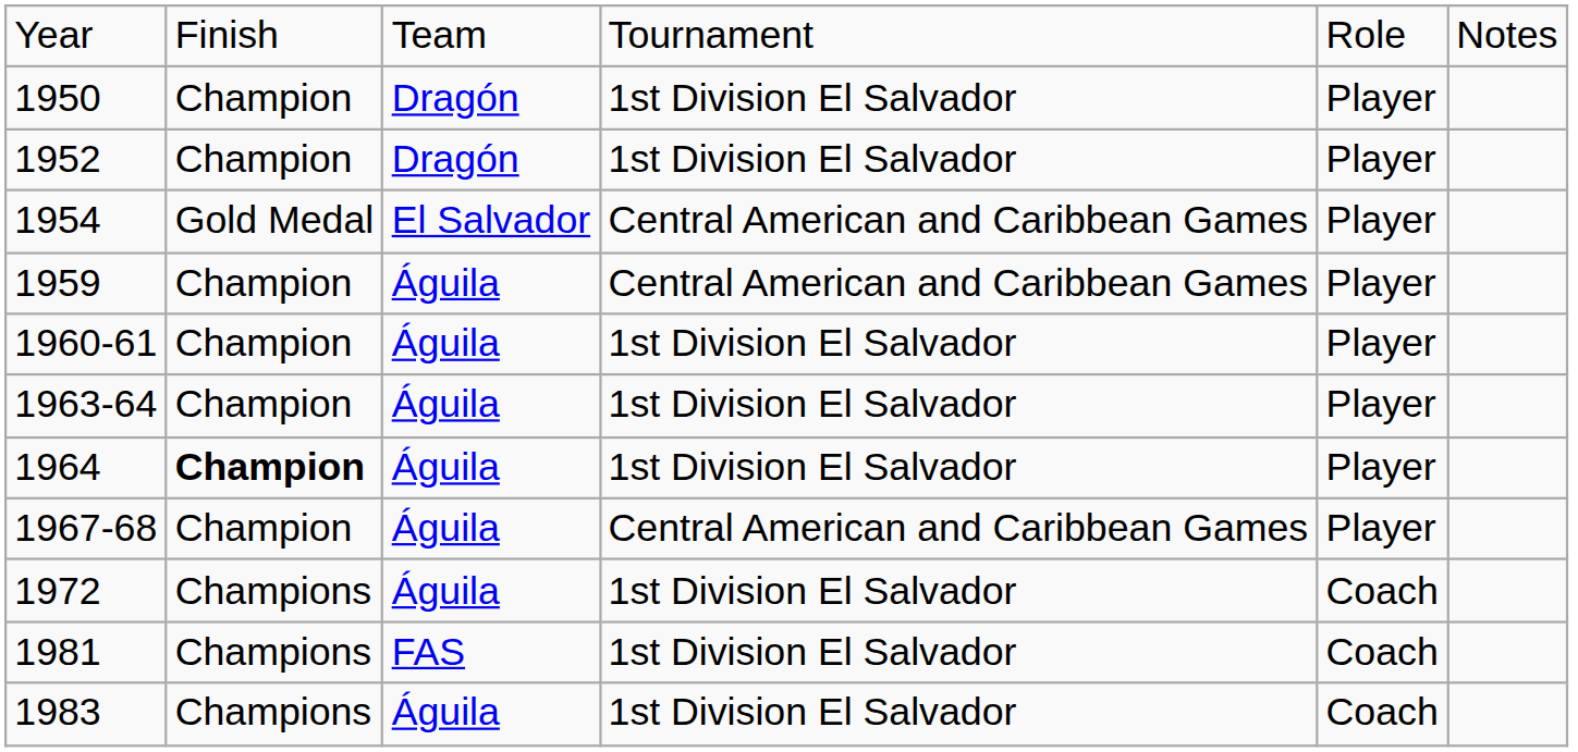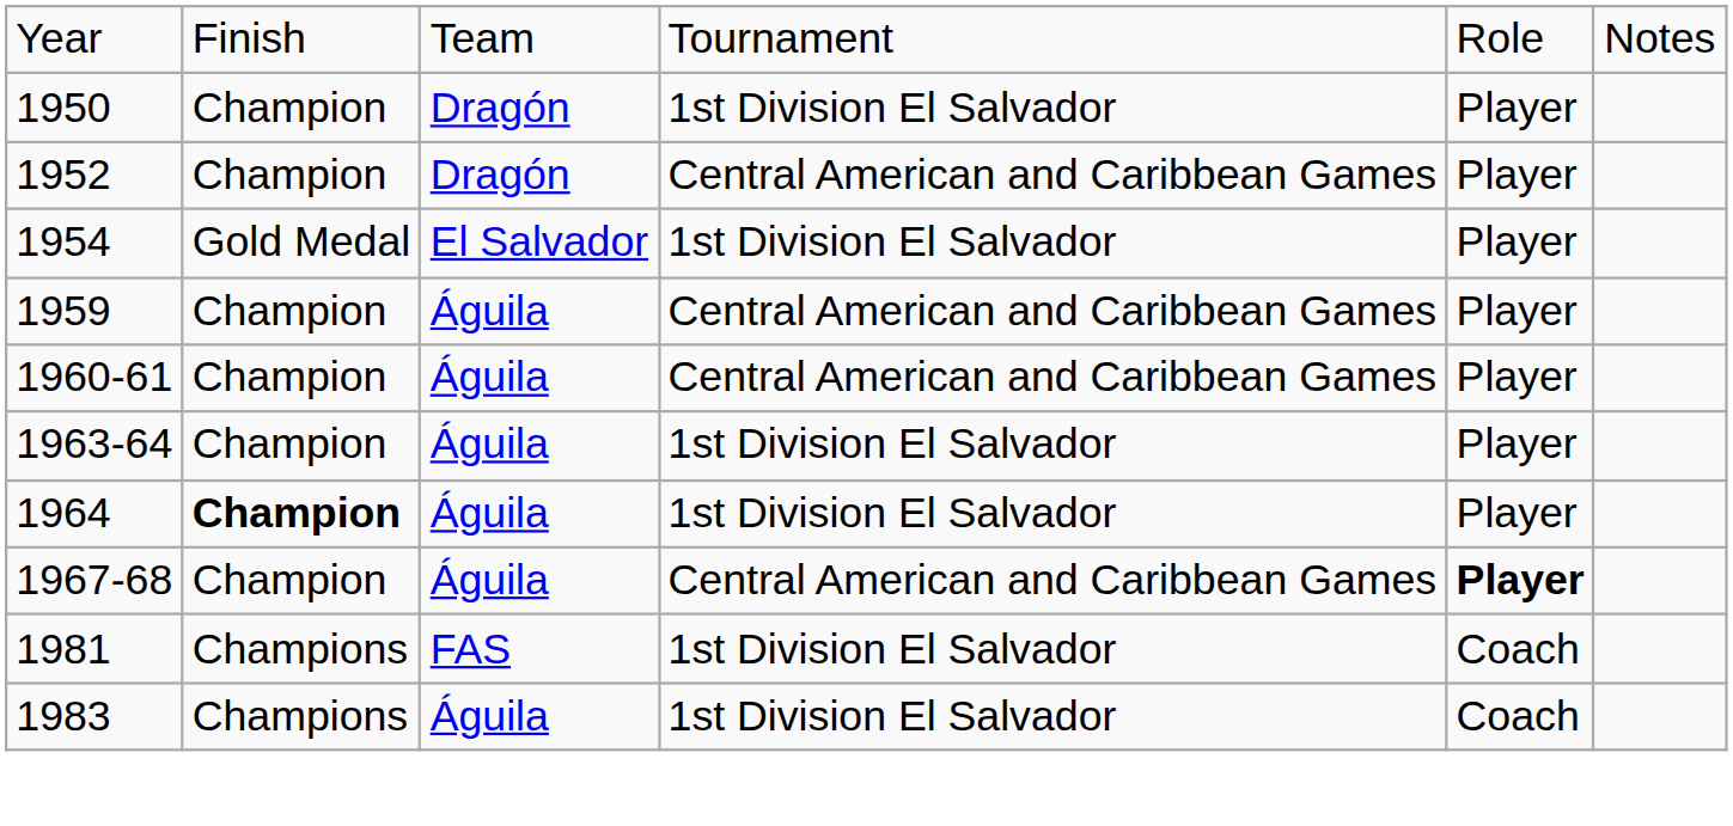1952 | column 4: 1st Division El Salvador -> Central American and Caribbean Games
1954 | column 4: Central American and Caribbean Games -> 1st Division El Salvador
1960-61 | column 4: 1st Division El Salvador -> Central American and Caribbean Games
1967-68 | column 5: normal -> bold
- row: 1972 | Champions | Águila | 1st Division El Salvador | Coach
